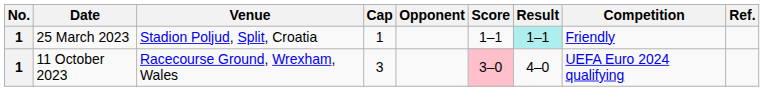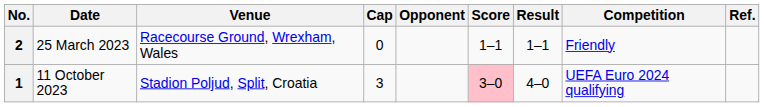25 March 2023 | No.: 1 -> 2
25 March 2023 | Venue: Stadion Poljud, Split, Croatia -> Racecourse Ground, Wrexham, Wales
25 March 2023 | Cap: 1 -> 0
25 March 2023 | Result: paleturquoise background -> no background
11 October 2023 | Venue: Racecourse Ground, Wrexham, Wales -> Stadion Poljud, Split, Croatia
